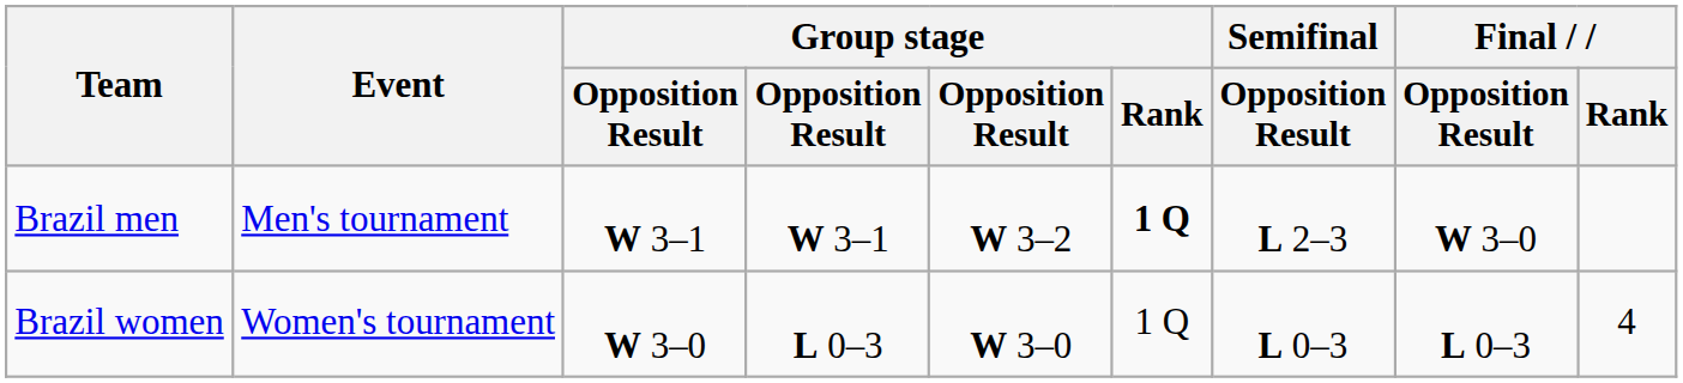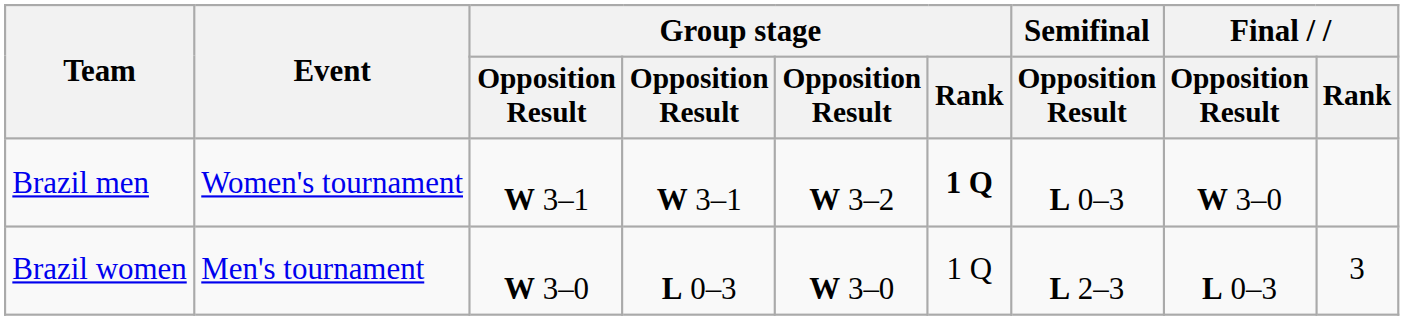Brazil men | Event: Men's tournament -> Women's tournament
Brazil men | Semifinal / Opposition Result: L 2–3 -> L 0–3
Brazil women | Event: Women's tournament -> Men's tournament
Brazil women | Semifinal / Opposition Result: L 0–3 -> L 2–3
Brazil women | Final / Rank: 4 -> 3
